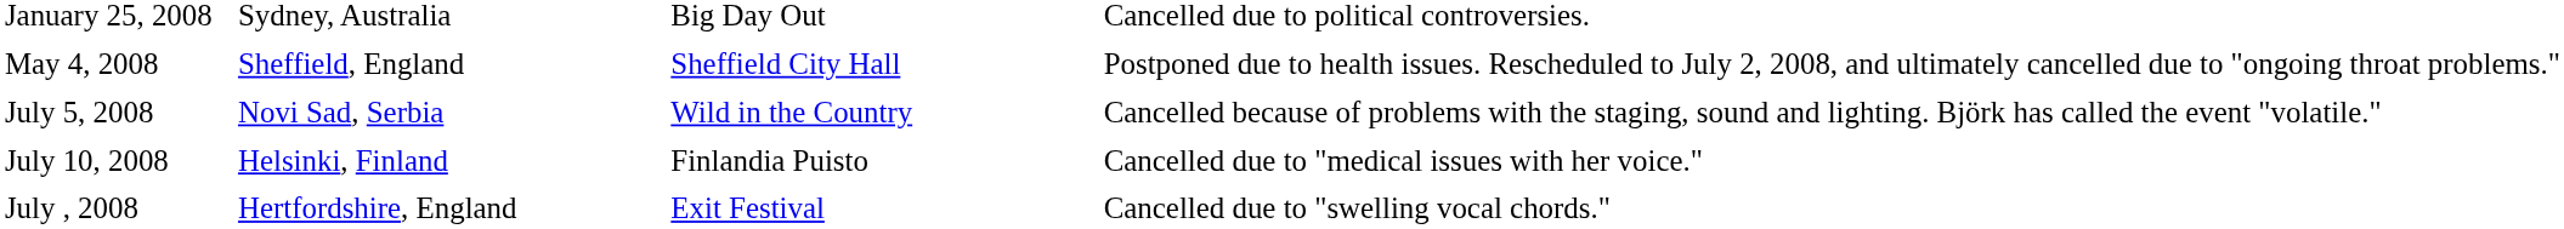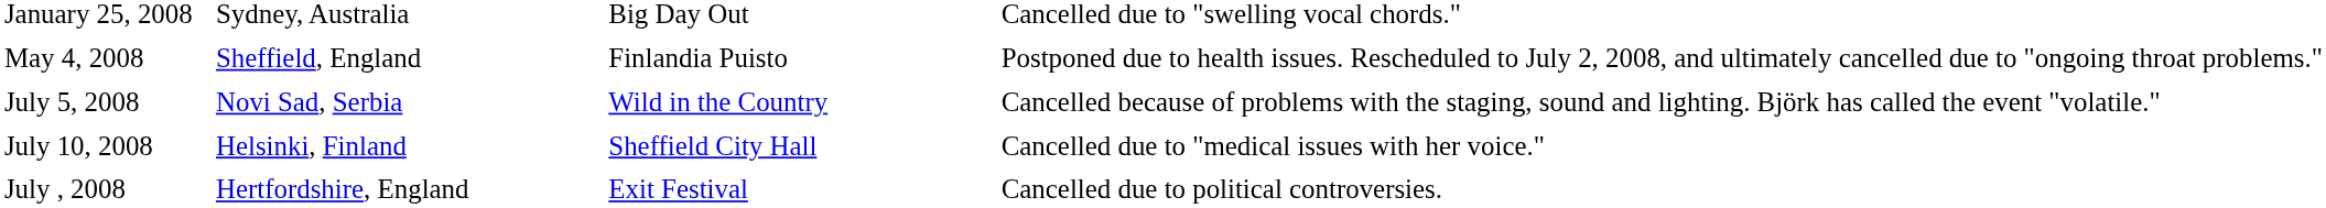January 25, 2008 | column 4: Cancelled due to political controversies. -> Cancelled due to "swelling vocal chords."
May 4, 2008 | column 3: Sheffield City Hall -> Finlandia Puisto
July 10, 2008 | column 3: Finlandia Puisto -> Sheffield City Hall
July , 2008 | column 4: Cancelled due to "swelling vocal chords." -> Cancelled due to political controversies.
